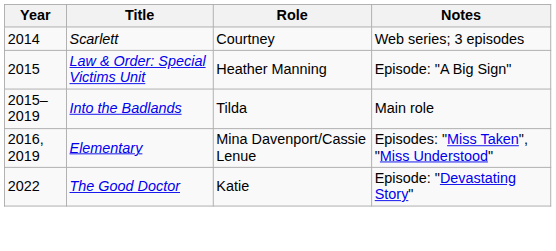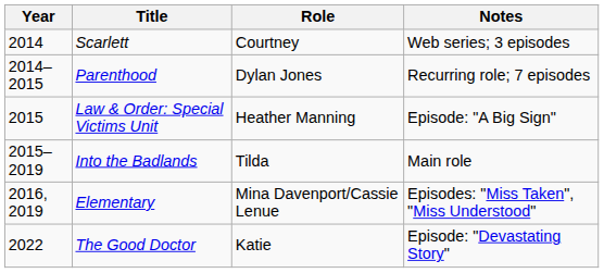+ row: 2014–2015 | Parenthood | Dylan Jones | Recurring role; 7 episodes
